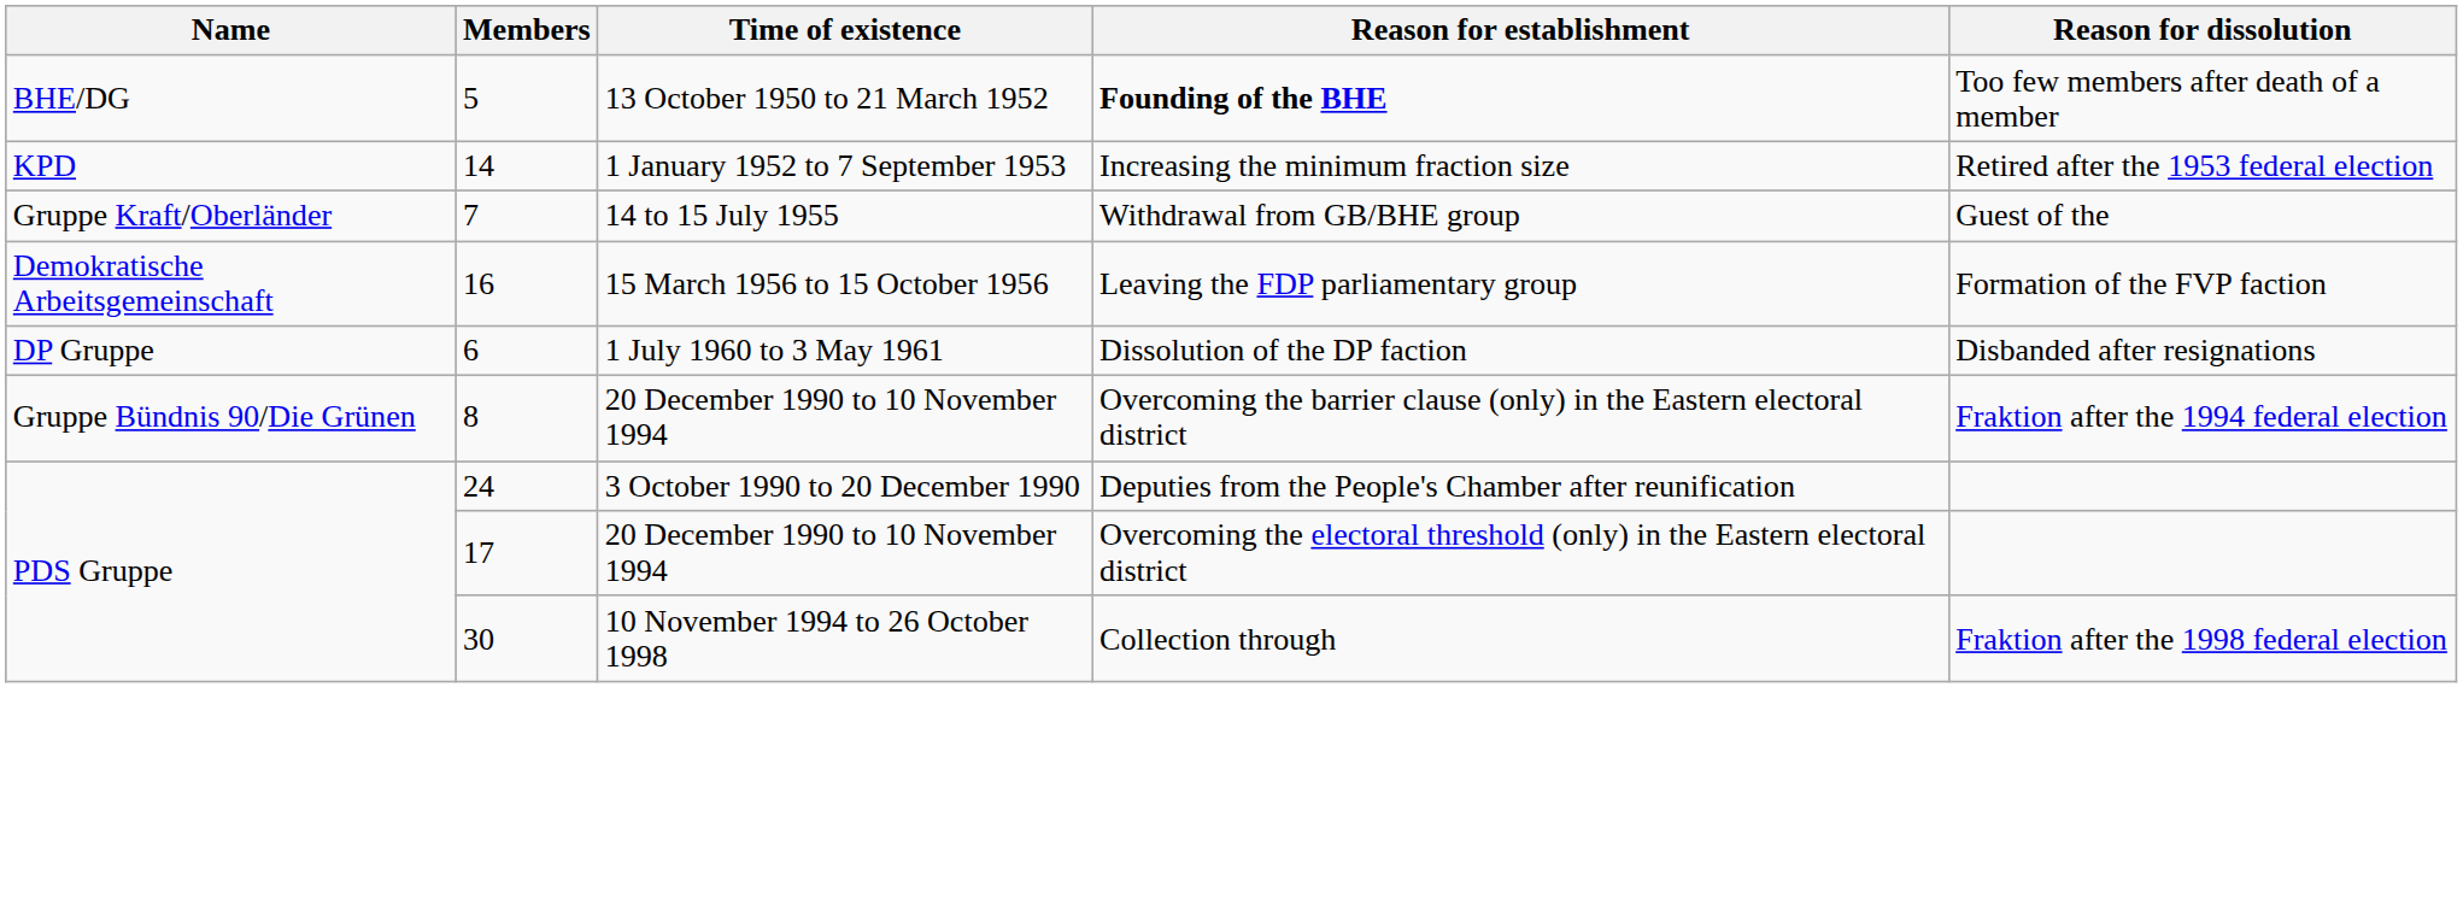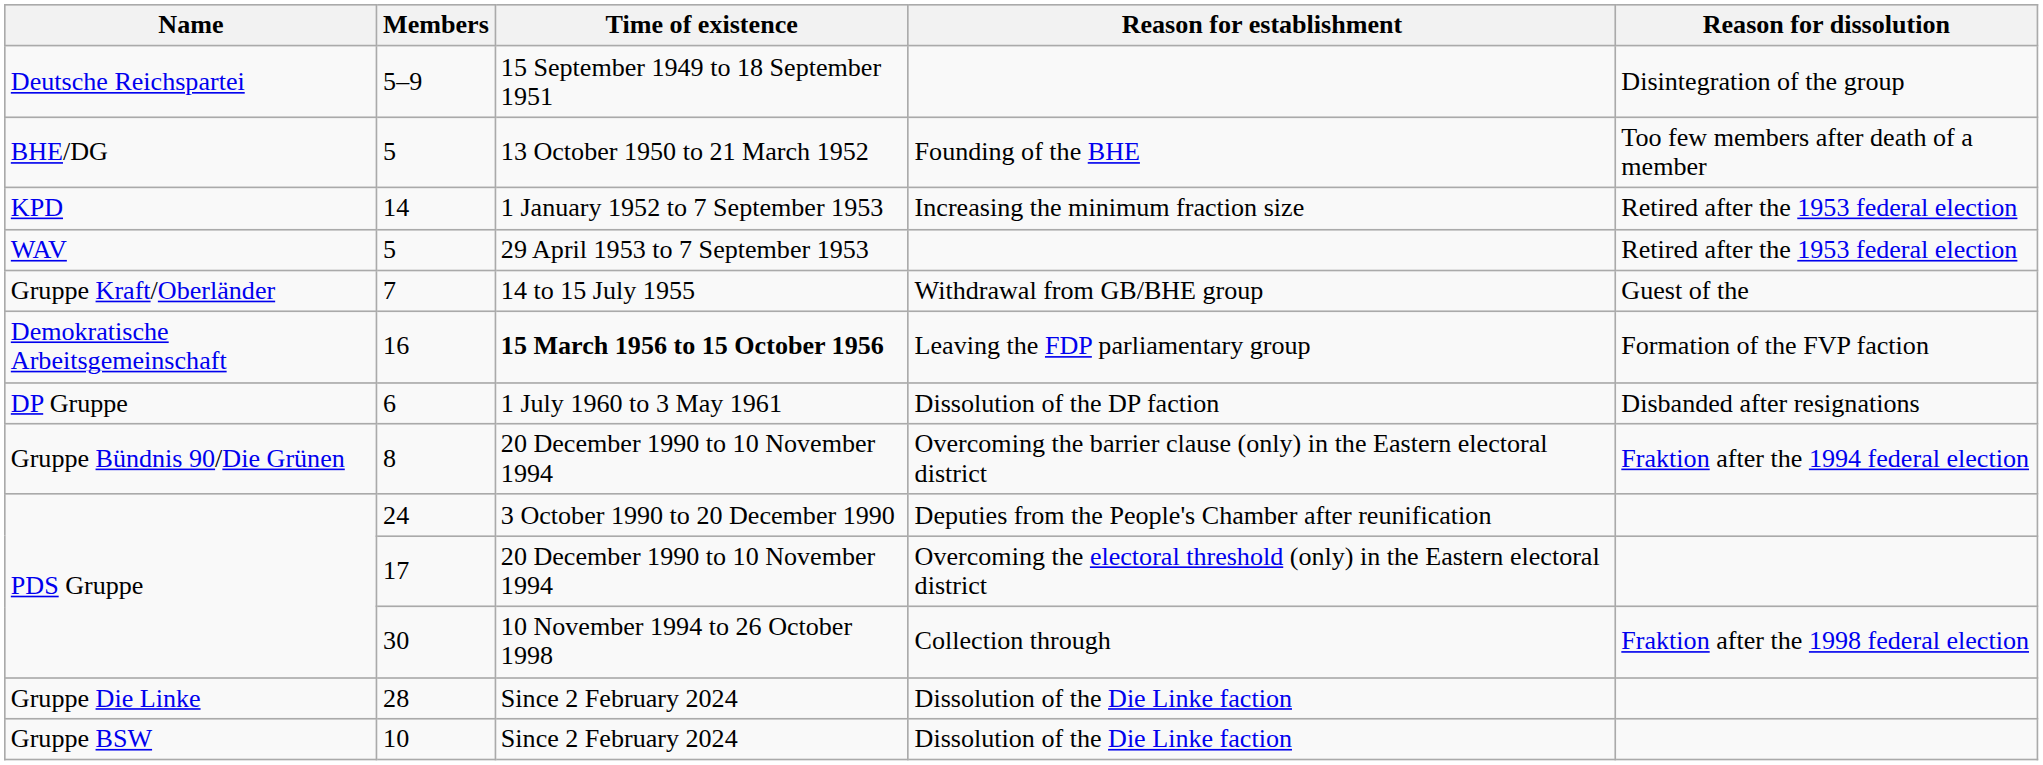+ row: Deutsche Reichspartei | 5–9 | 15 September 1949 to 18 September 1951 | Disintegration of the group
BHE/DG / 5 | Reason for establishment: bold -> normal
+ row: WAV | 5 | 29 April 1953 to 7 September 1953 | Retired after the 1953 federal election
16 | Time of existence: normal -> bold
+ row: Gruppe Die Linke | 28 | Since 2 February 2024 | Dissolution of the Die Linke faction
+ row: Gruppe BSW | 10 | Since 2 February 2024 | Dissolution of the Die Linke faction
